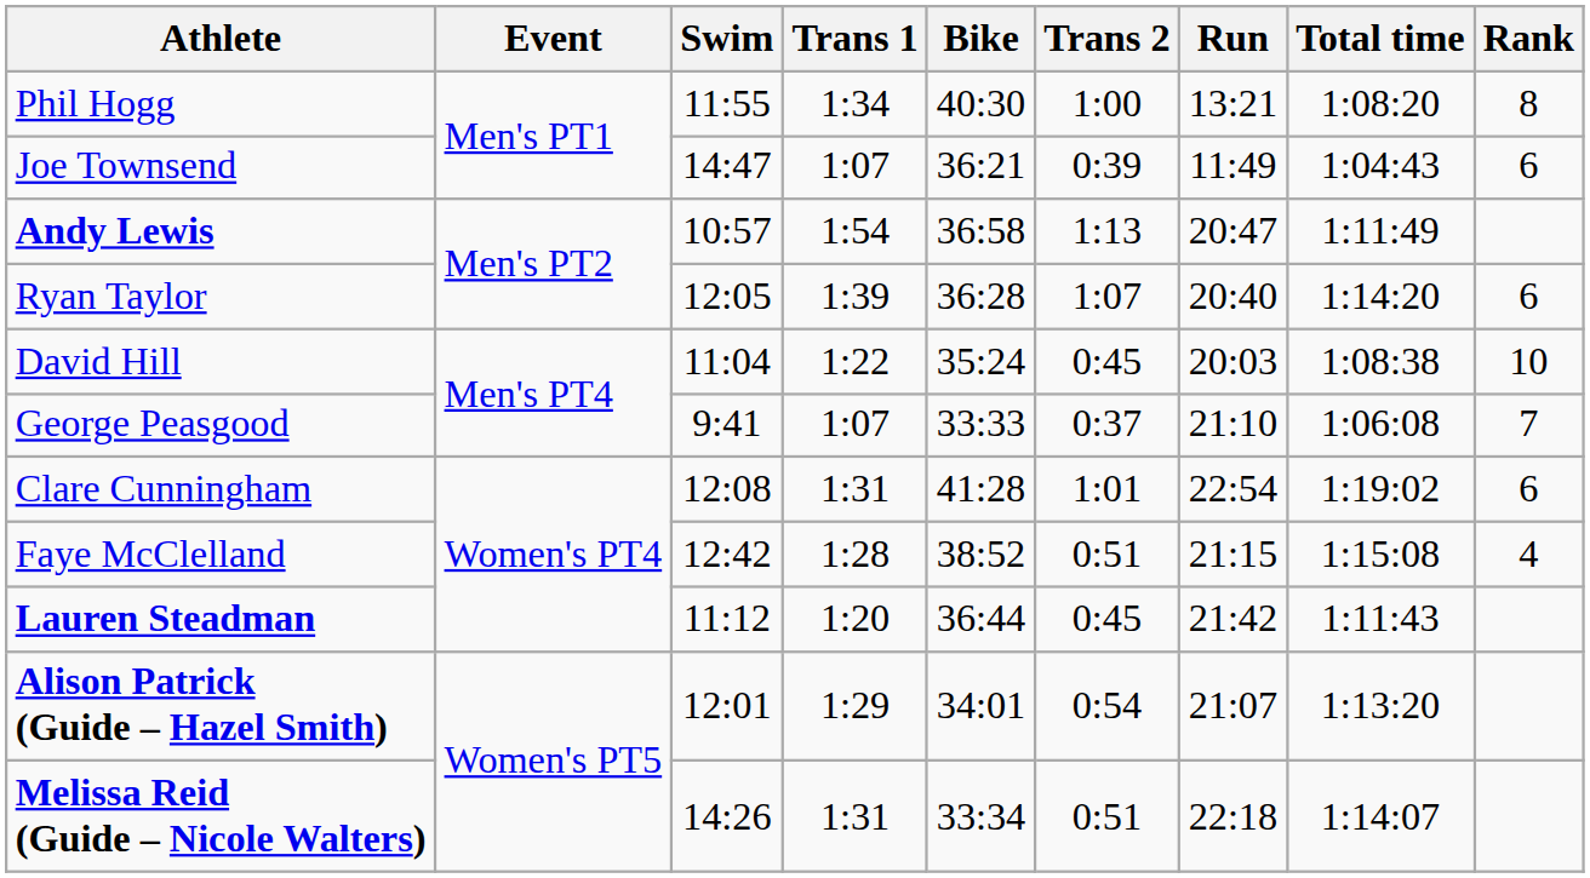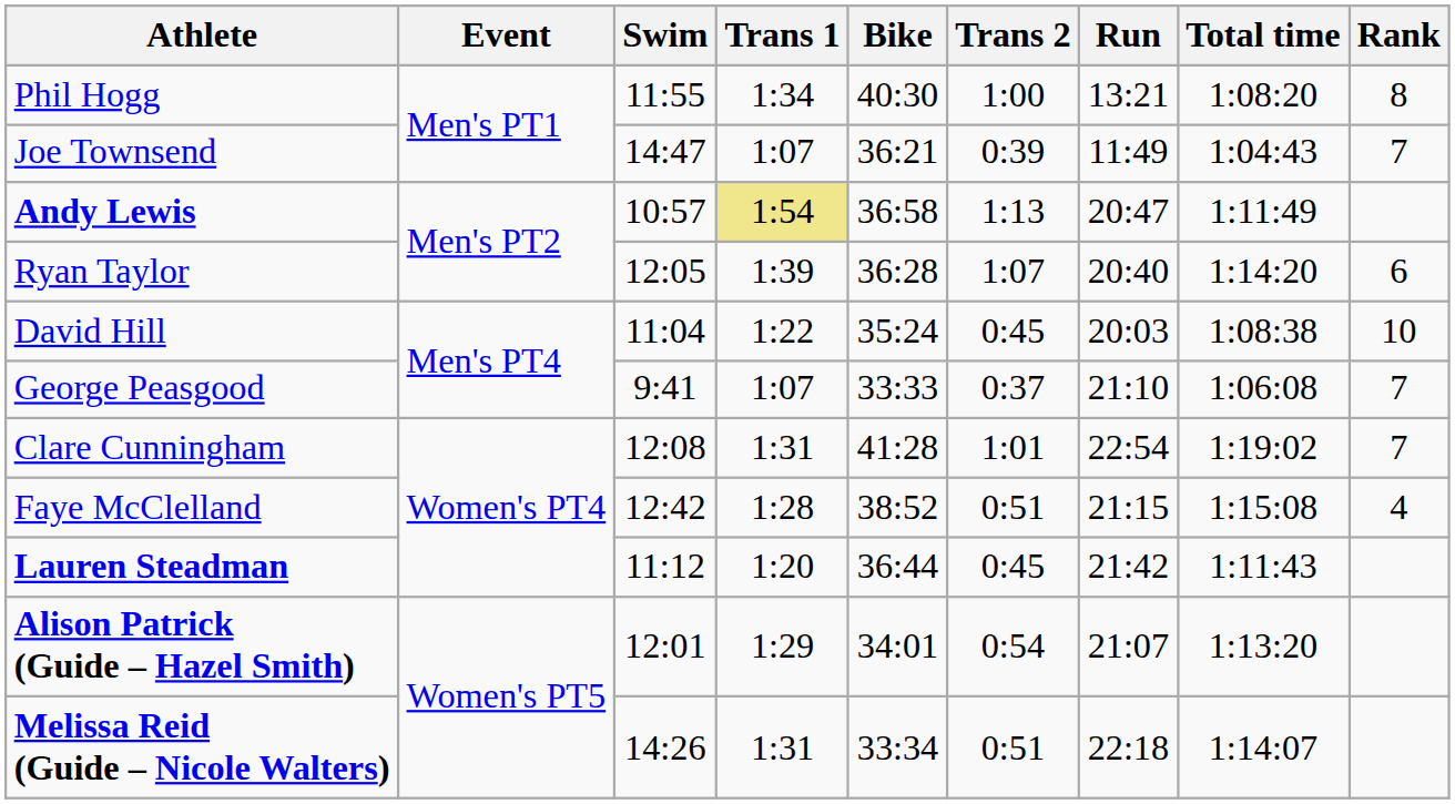Joe Townsend | Rank: 6 -> 7
Andy Lewis | Trans 1: no background -> khaki background
Clare Cunningham | Rank: 6 -> 7
